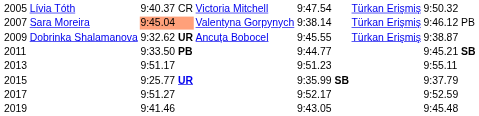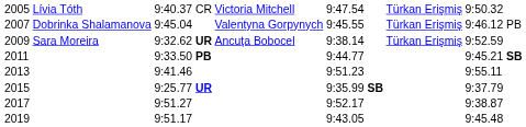2007 | column 2: Sara Moreira -> Dobrinka Shalamanova
2007 | column 3: lightsalmon background -> no background
2007 | column 5: 9:38.14 -> 9:45.55
2009 | column 2: Dobrinka Shalamanova -> Sara Moreira
2009 | column 5: 9:45.55 -> 9:38.14
2009 | column 7: 9:38.87 -> 9:52.59
2013 | column 3: 9:51.17 -> 9:41.46
2017 | column 7: 9:52.59 -> 9:38.87
2019 | column 3: 9:41.46 -> 9:51.17
